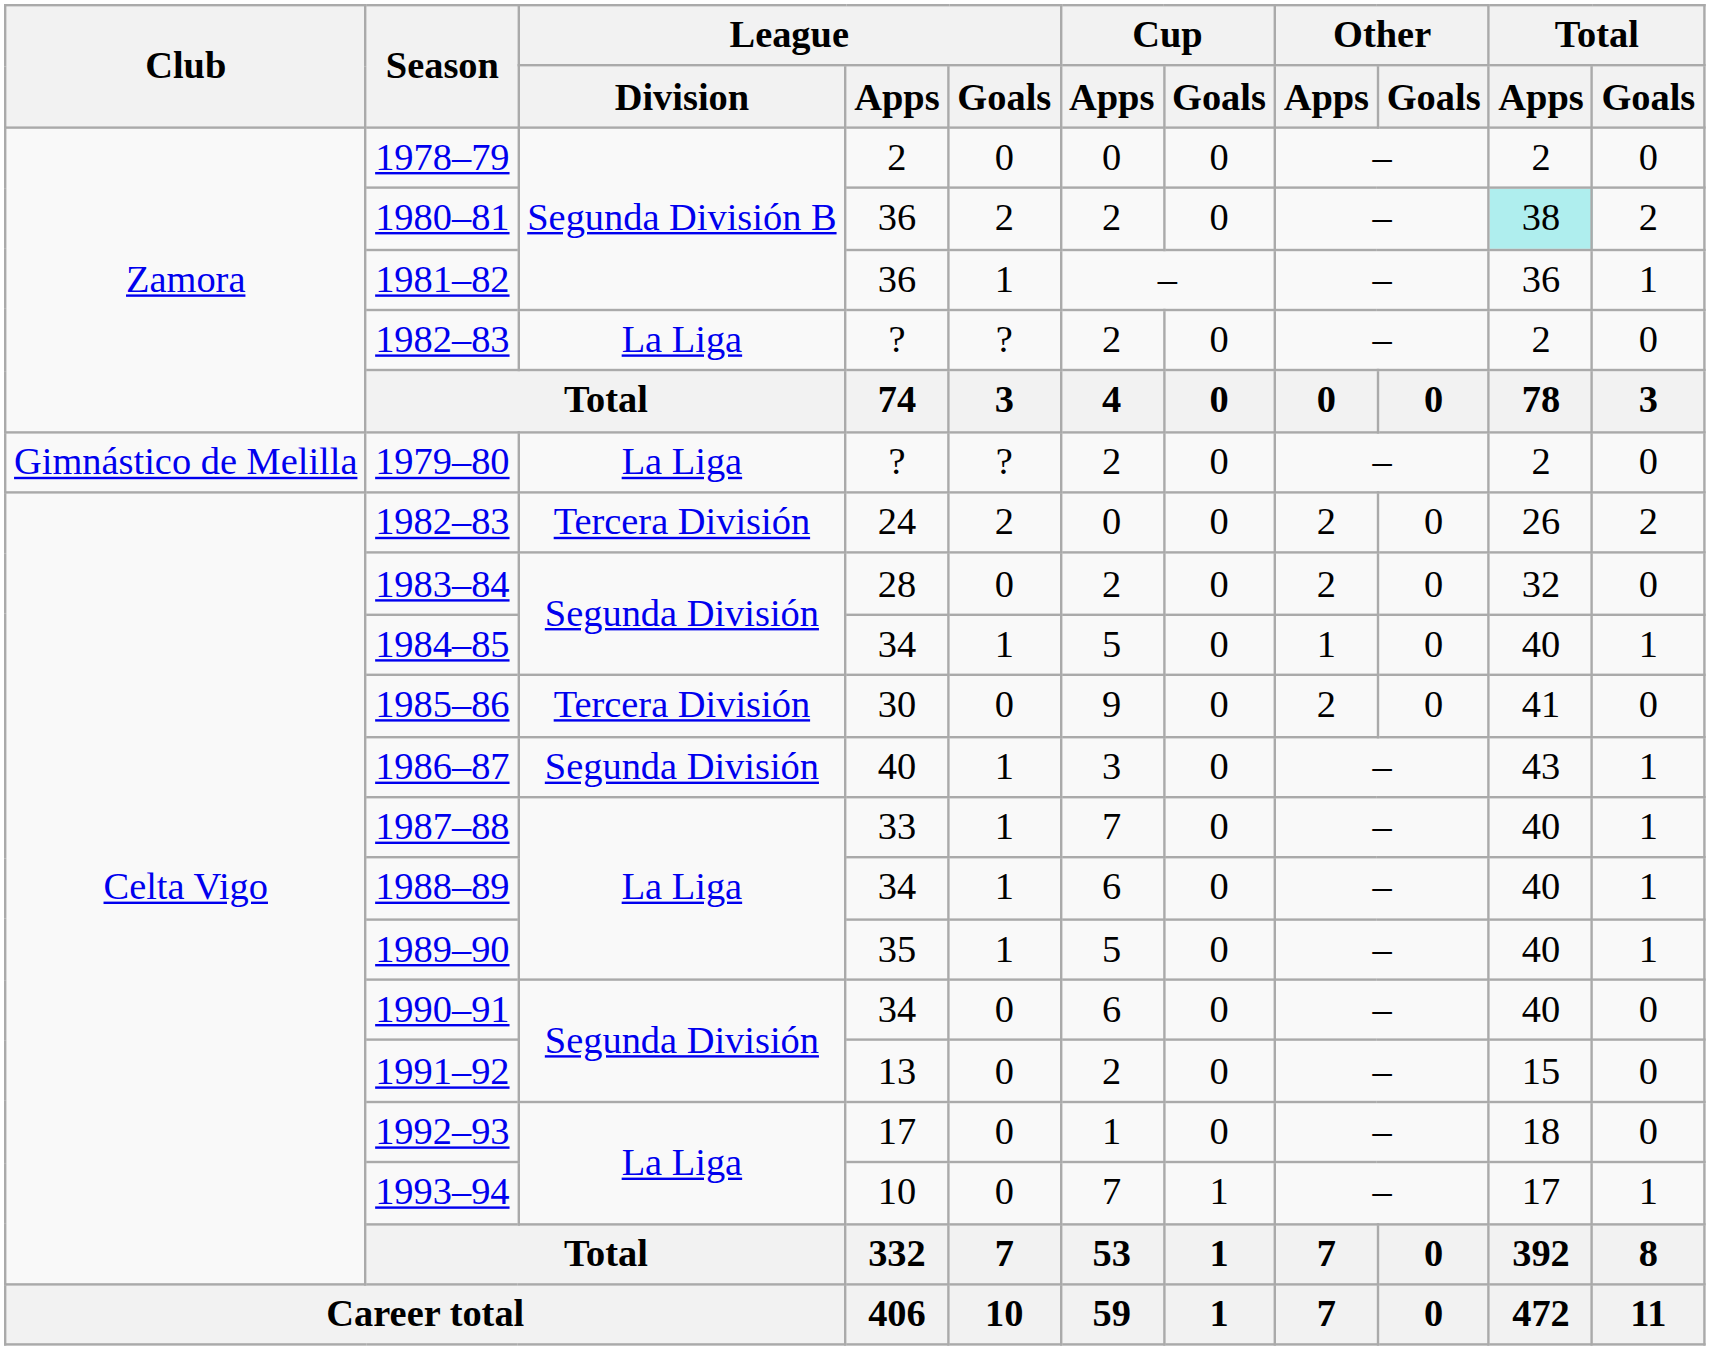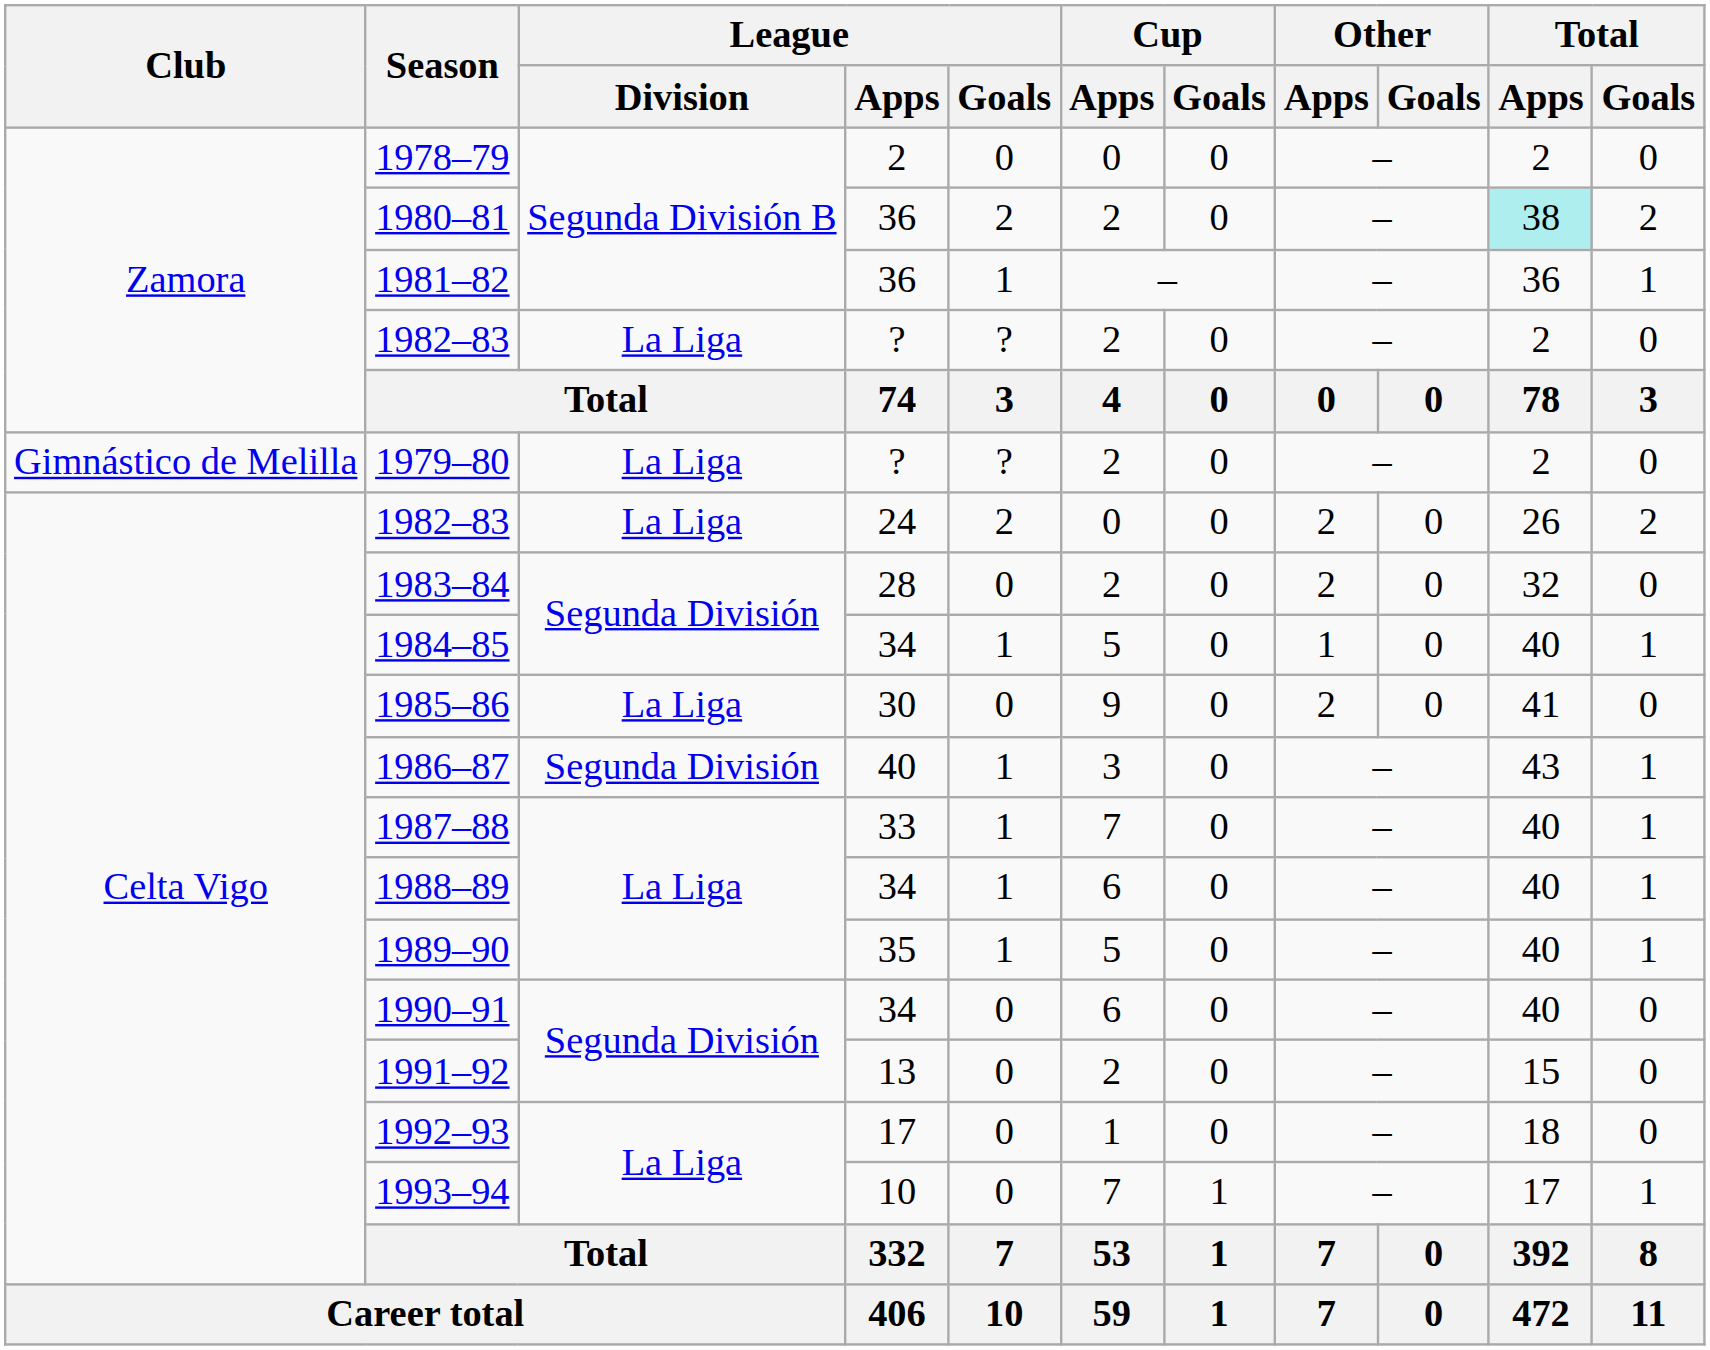1982–83 / 24 | League / Division: Tercera División -> La Liga
1985–86 | League / Division: Tercera División -> La Liga
